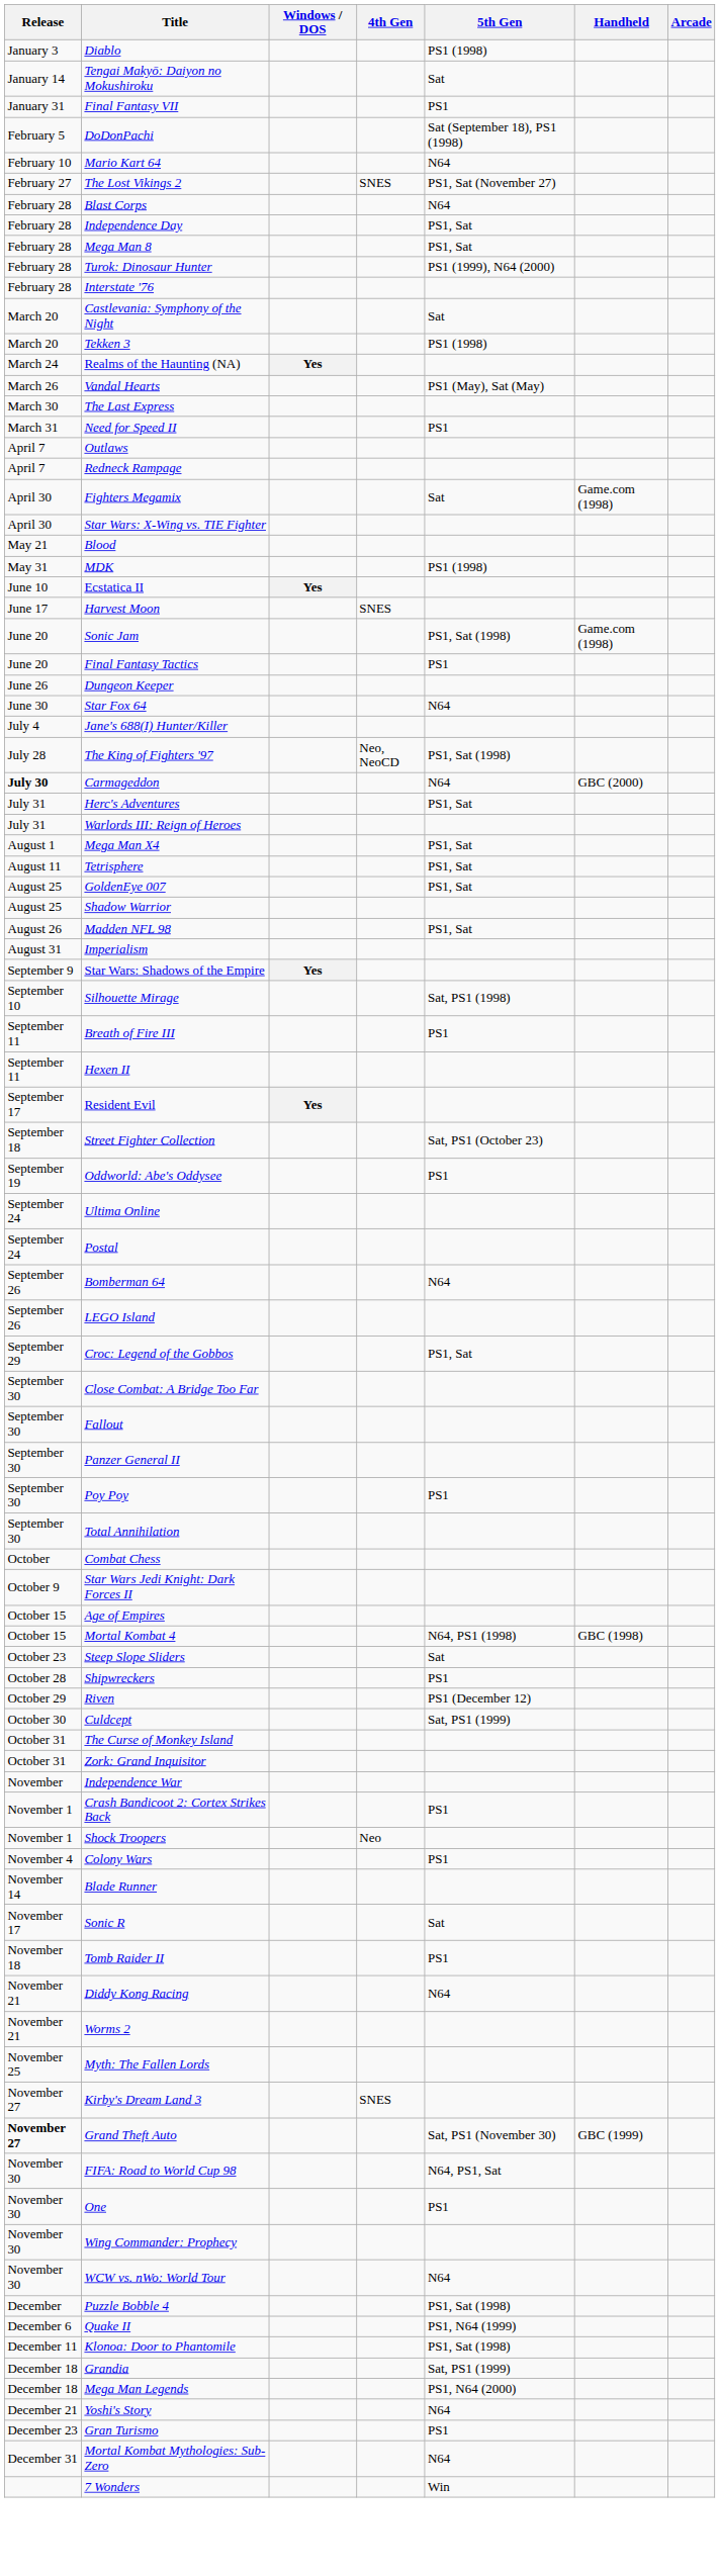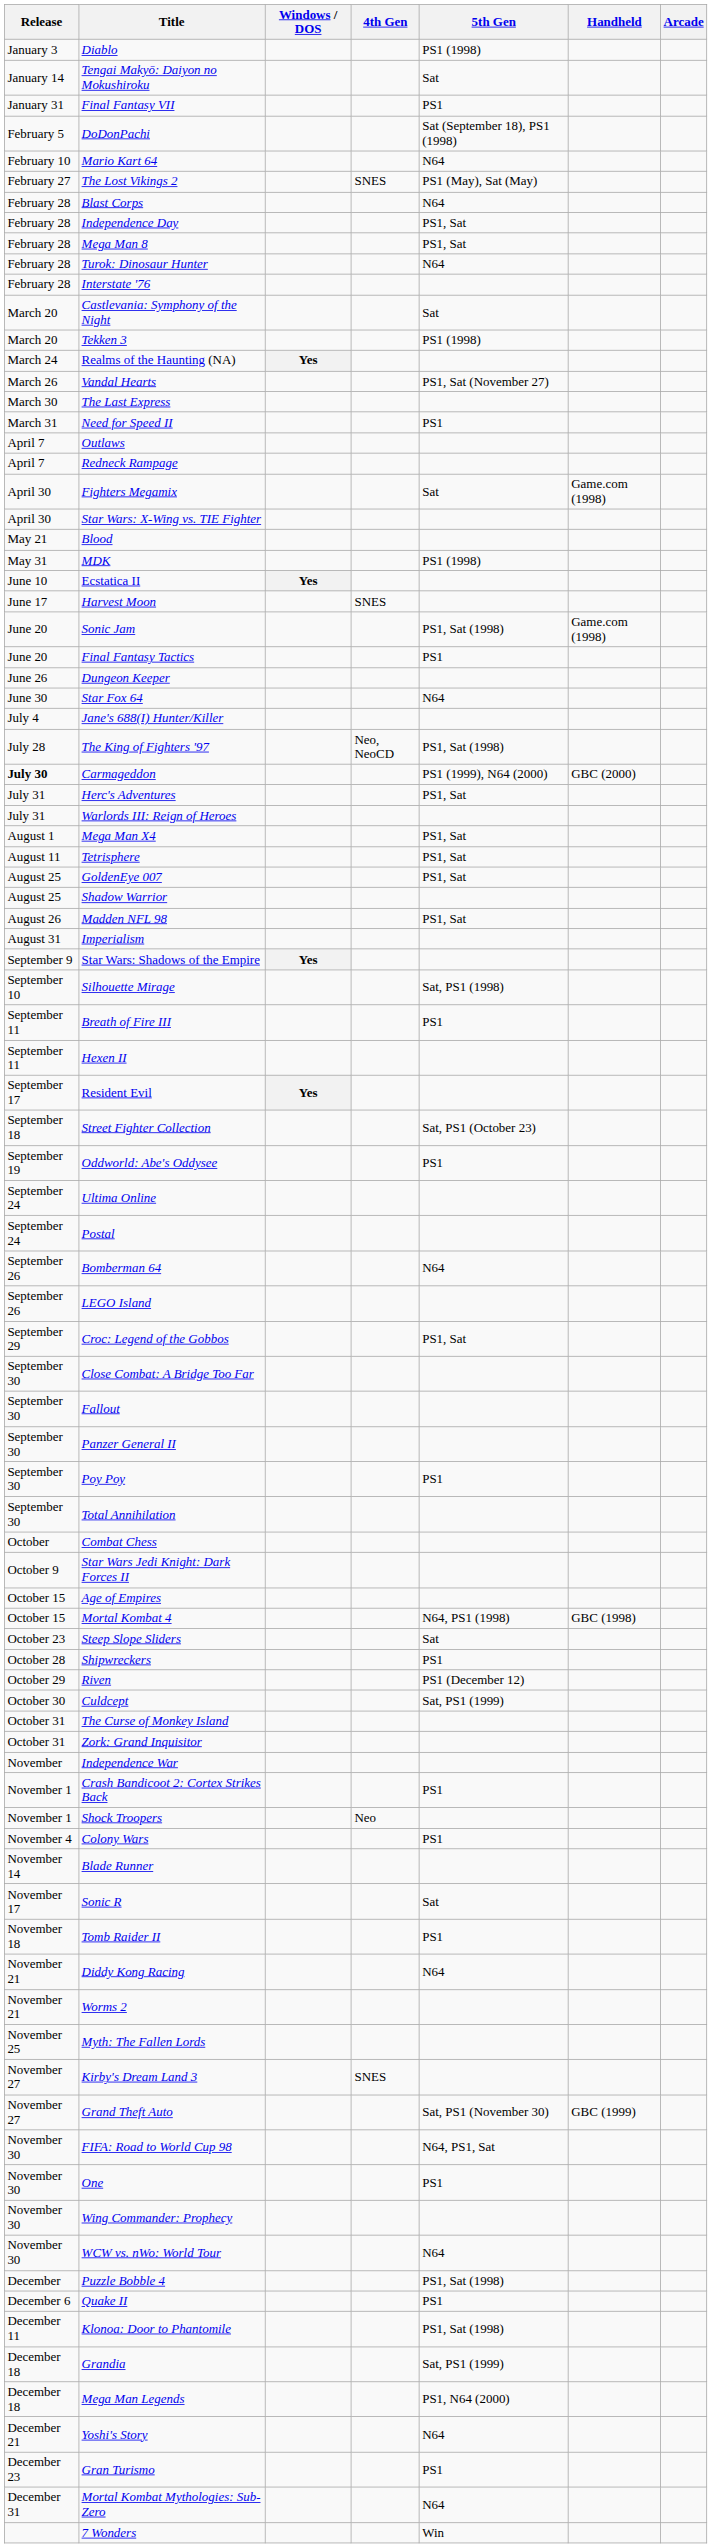The Lost Vikings 2 | 5th Gen: PS1, Sat (November 27) -> PS1 (May), Sat (May)
Turok: Dinosaur Hunter | 5th Gen: PS1 (1999), N64 (2000) -> N64
Vandal Hearts | 5th Gen: PS1 (May), Sat (May) -> PS1, Sat (November 27)
Carmageddon | 5th Gen: N64 -> PS1 (1999), N64 (2000)
Grand Theft Auto | Release: bold -> normal
Quake II | 5th Gen: PS1, N64 (1999) -> PS1
